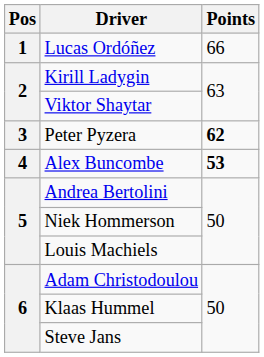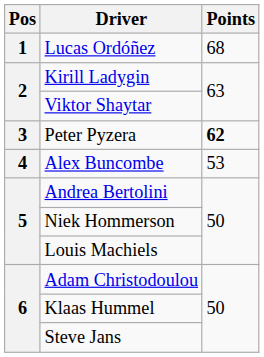Lucas Ordóñez | Points: 66 -> 68
Alex Buncombe | Points: bold -> normal
